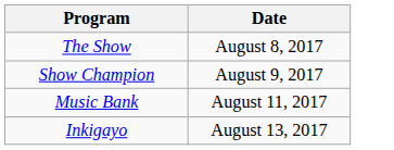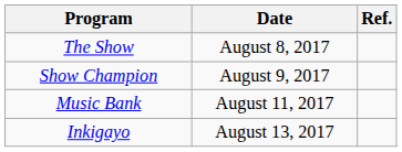+ column: Ref.
